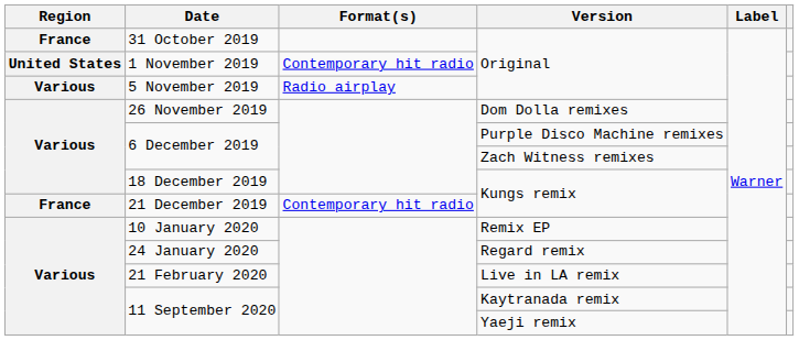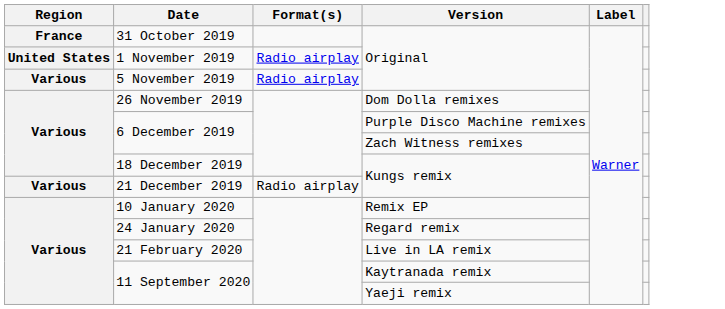1 November 2019 | Format(s): Contemporary hit radio -> Radio airplay
21 December 2019 | Region: France -> Various
21 December 2019 | Format(s): Contemporary hit radio -> Radio airplay
